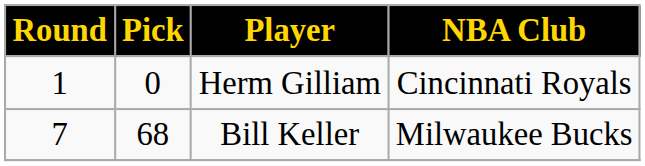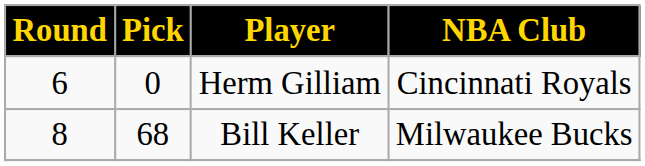Herm Gilliam | Round: 1 -> 6
Bill Keller | Round: 7 -> 8
